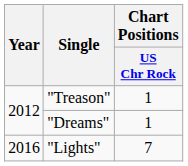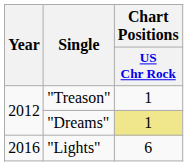"Dreams" | Chart Positions / US Chr Rock: no background -> khaki background
"Lights" | Chart Positions / US Chr Rock: 7 -> 6
